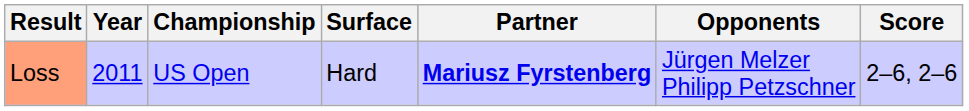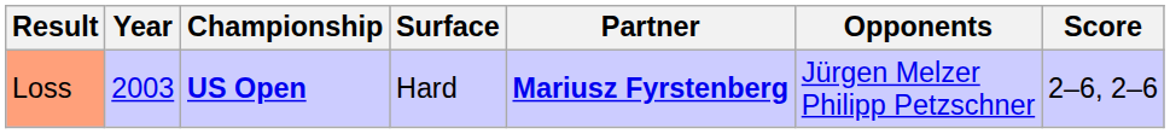Loss | Year: 2011 -> 2003
Loss | Championship: normal -> bold
